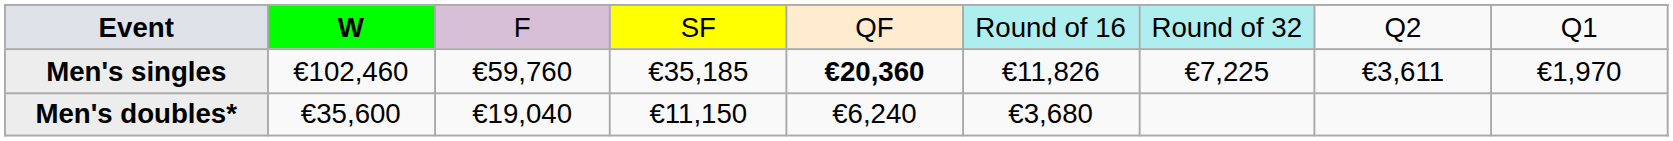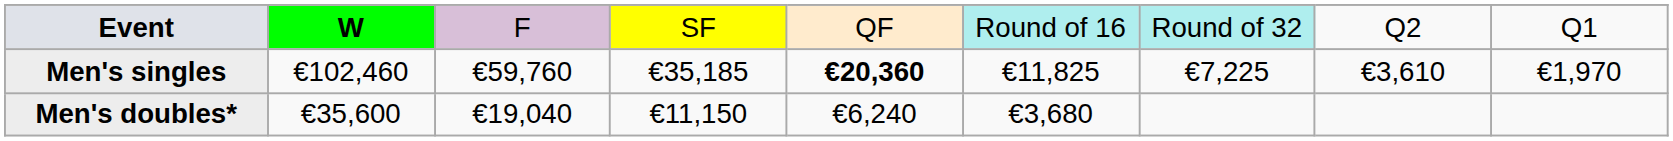Men's singles | column 6: €11,826 -> €11,825
Men's singles | column 8: €3,611 -> €3,610
